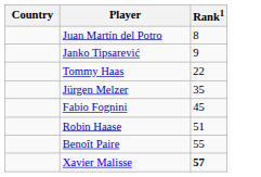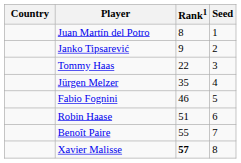+ column: Seed | 1 | 2 | 3 | 4 | 5 | 6 | 7 | 8
Fabio Fognini | Rank1: 45 -> 46
